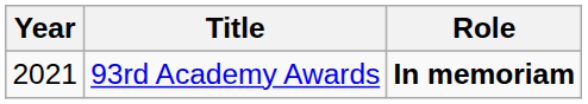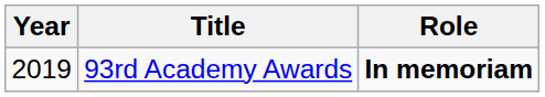93rd Academy Awards | Year: 2021 -> 2019
